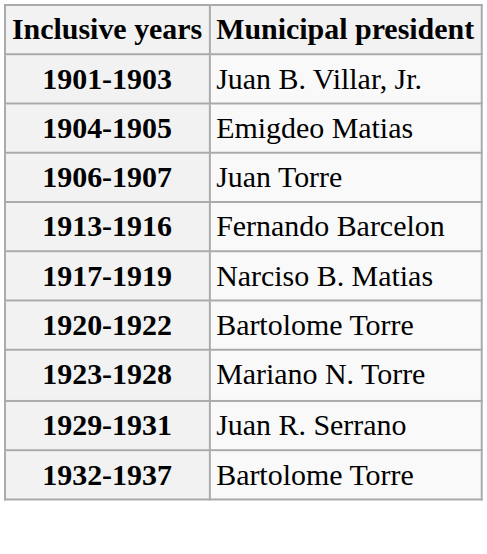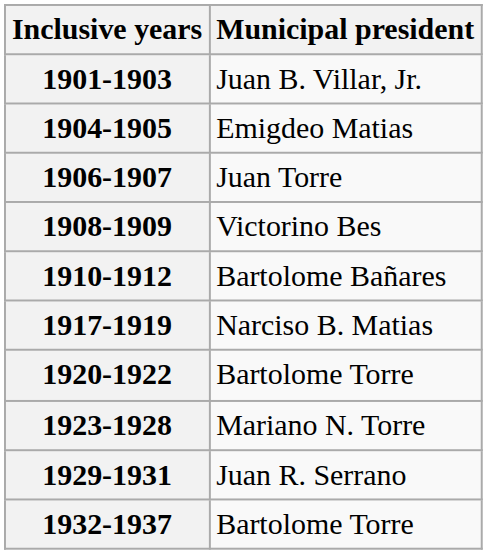+ row: 1908-1909 | Victorino Bes
+ row: 1910-1912 | Bartolome Bañares
- row: 1913-1916 | Fernando Barcelon
